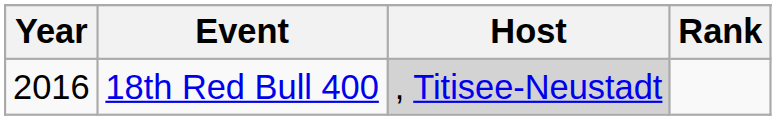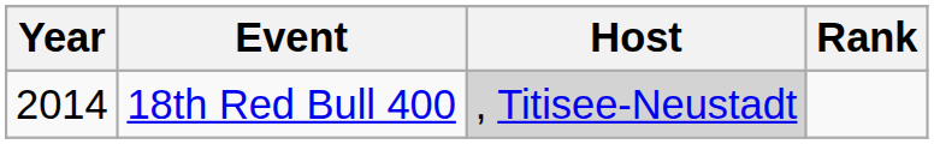18th Red Bull 400 | Year: 2016 -> 2014
